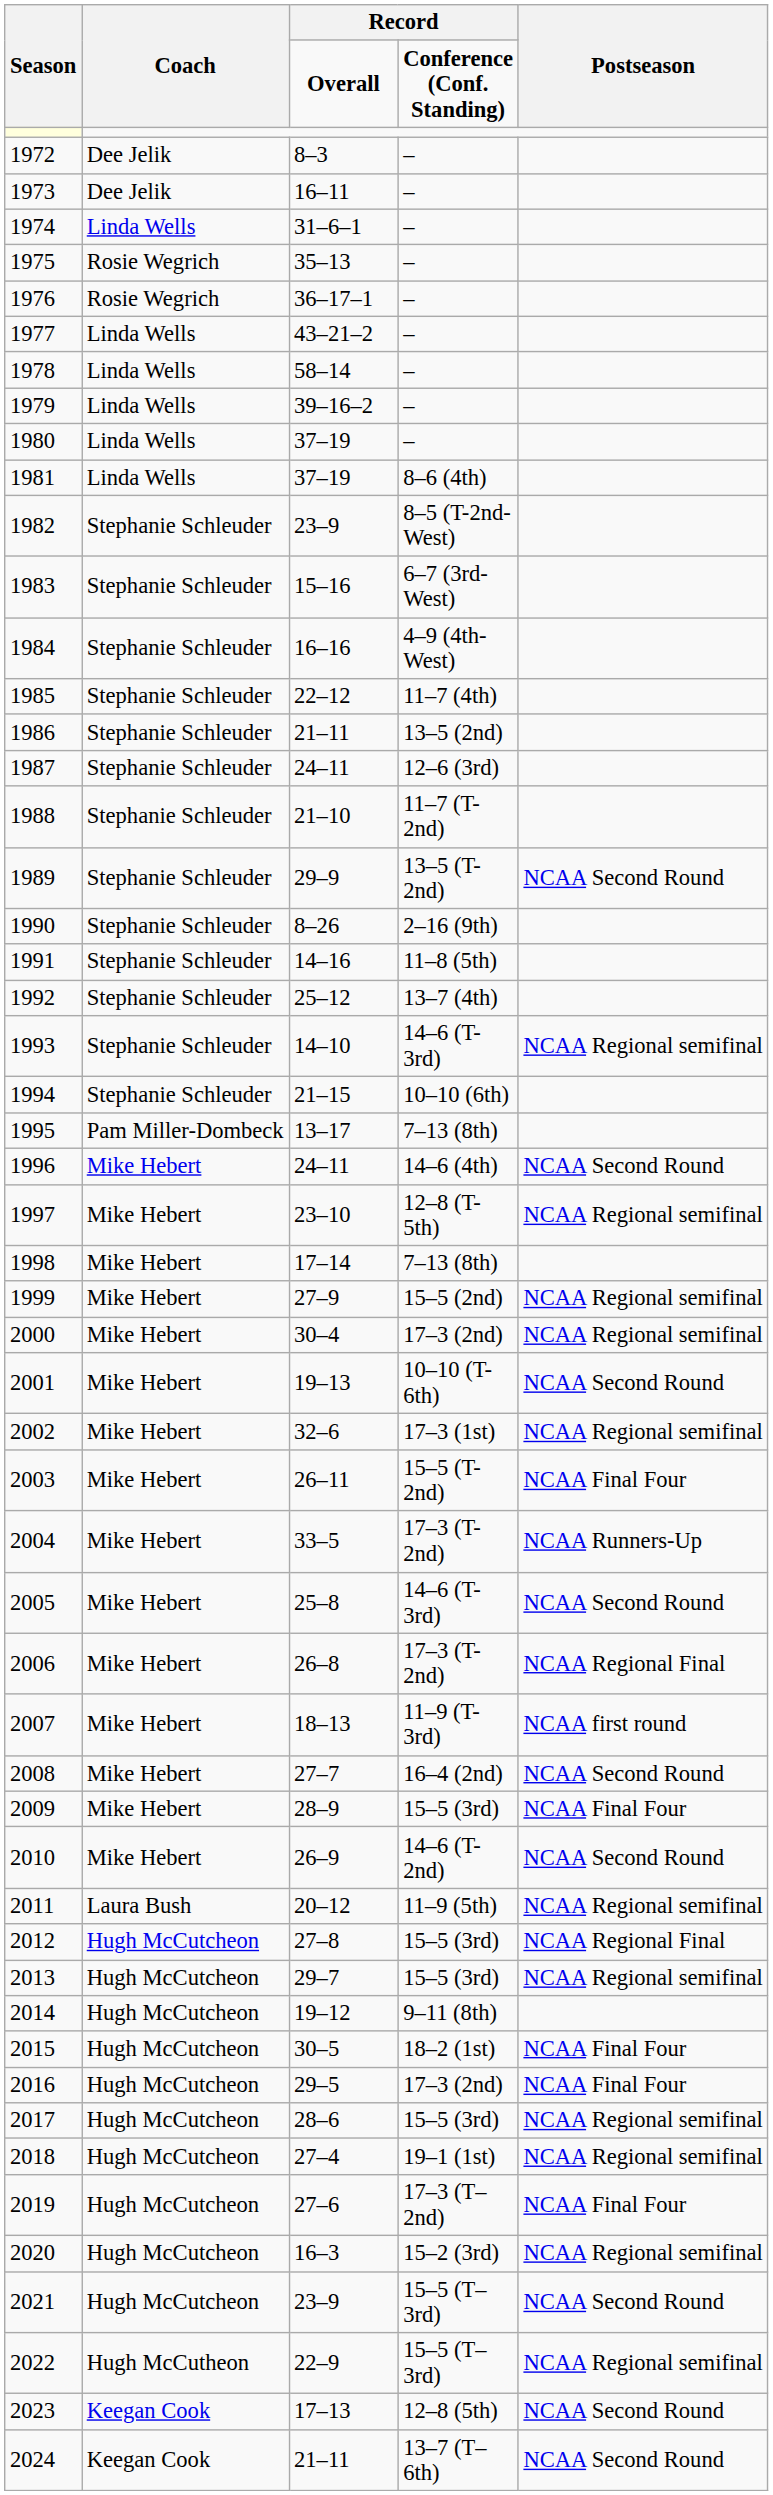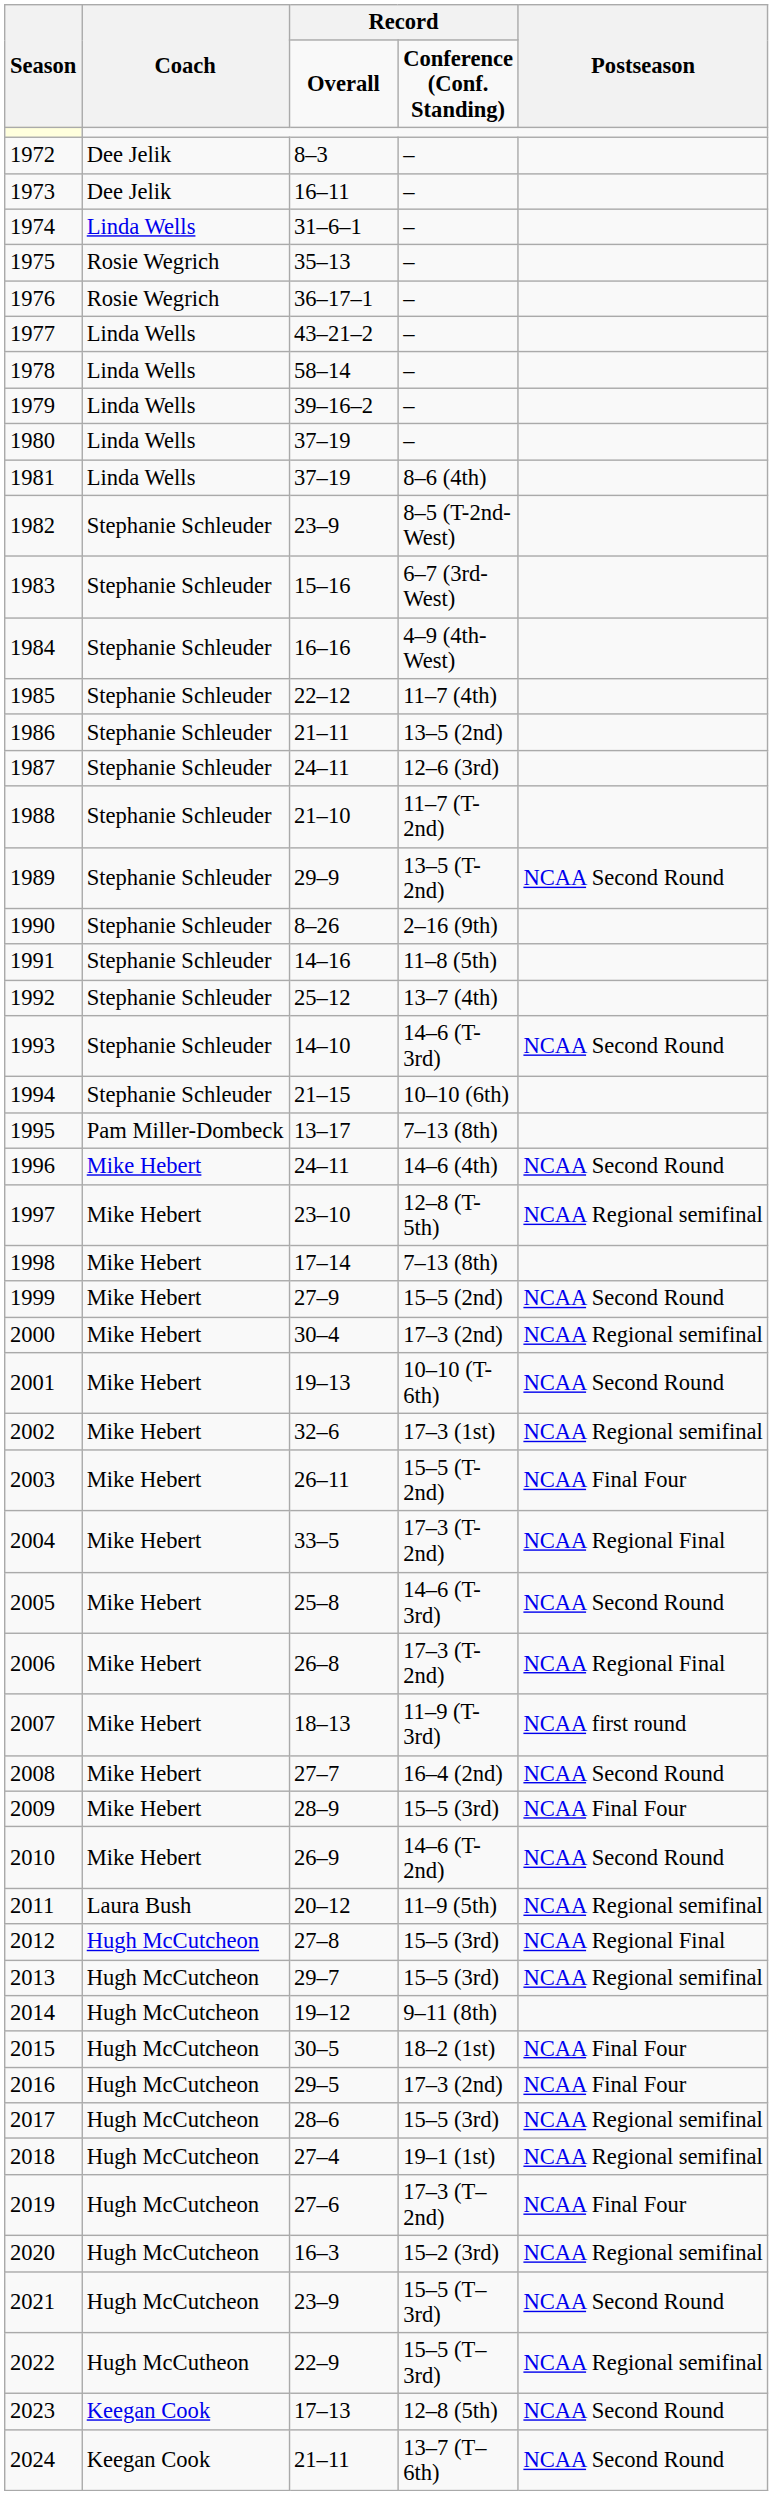1993 | Postseason: NCAA Regional semifinal -> NCAA Second Round
1999 | Postseason: NCAA Regional semifinal -> NCAA Second Round
2004 | Postseason: NCAA Runners-Up -> NCAA Regional Final
